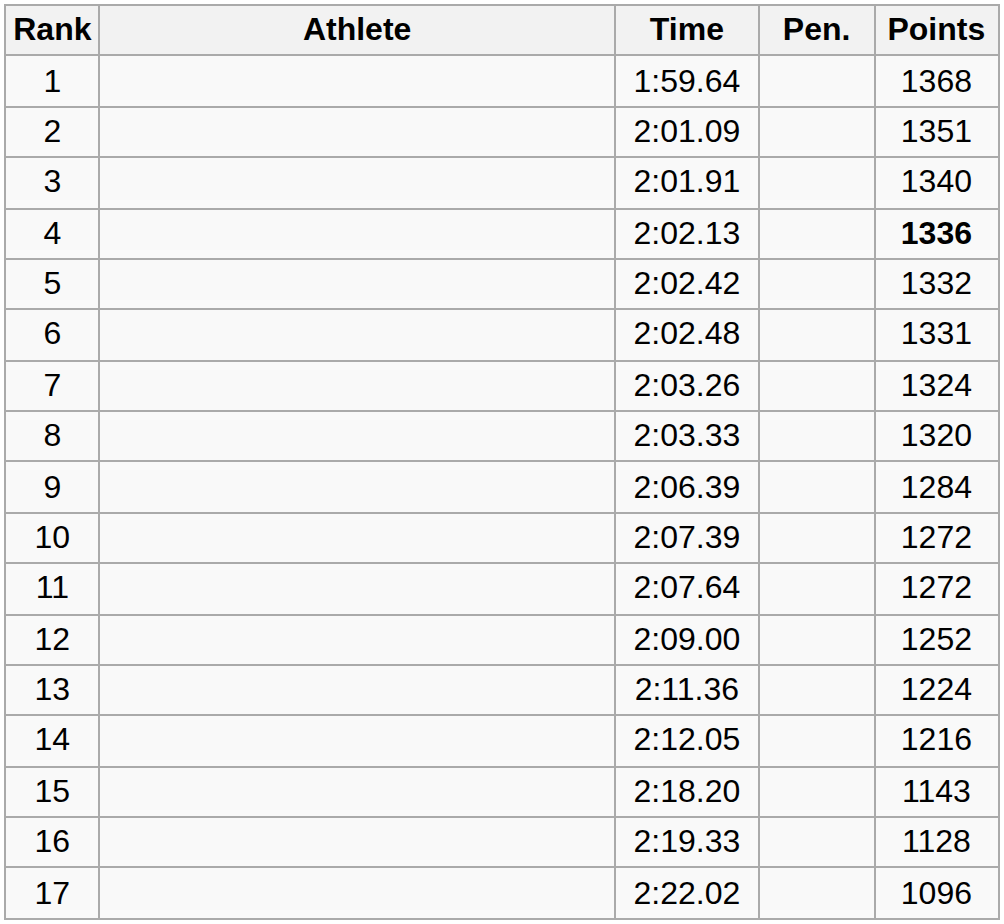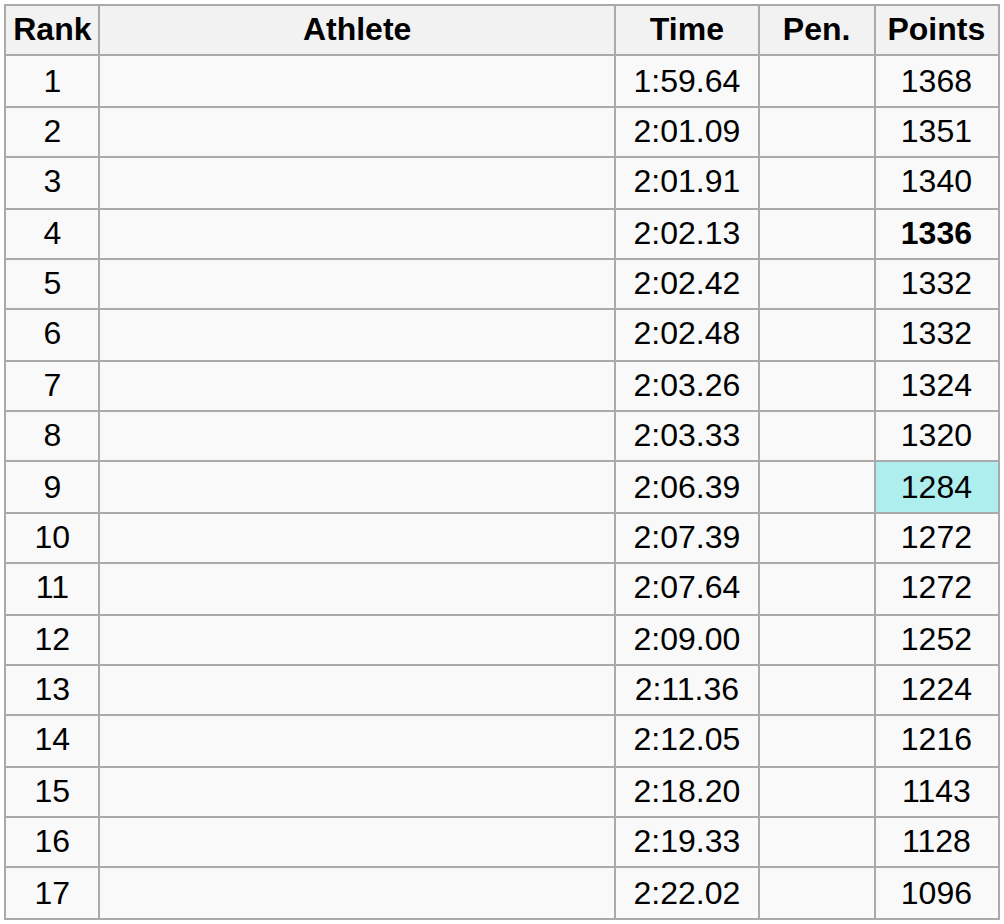6 | Points: 1331 -> 1332
9 | Points: no background -> paleturquoise background
